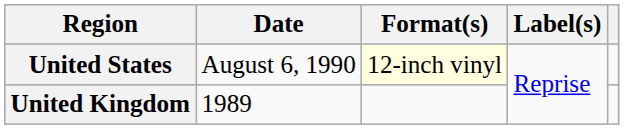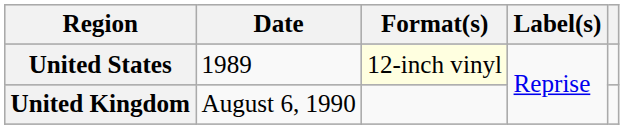United States | Date: August 6, 1990 -> 1989
United Kingdom | Date: 1989 -> August 6, 1990
